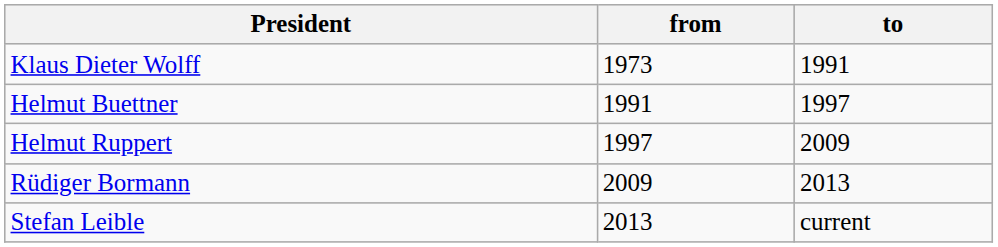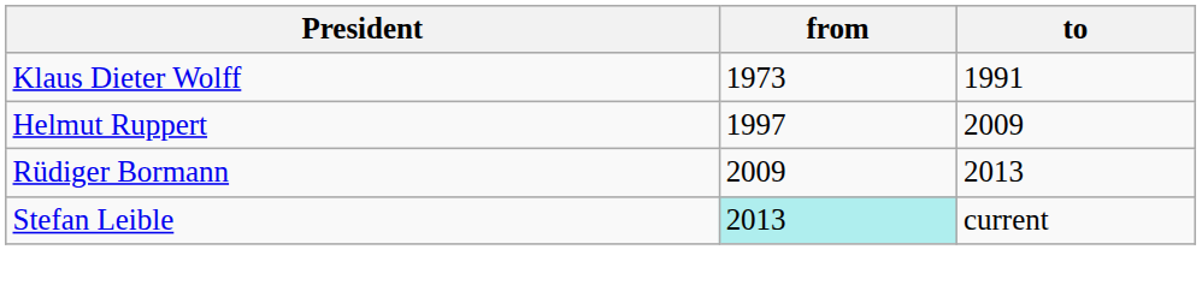- row: Helmut Buettner | 1991 | 1997
Stefan Leible | from: no background -> paleturquoise background
